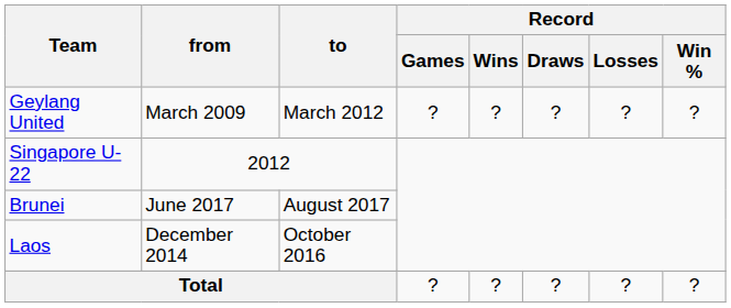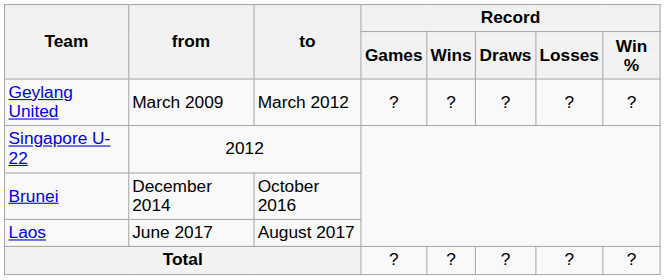Brunei | from: June 2017 -> December 2014
Brunei | to: August 2017 -> October 2016
Laos | from: December 2014 -> June 2017
Laos | to: October 2016 -> August 2017
